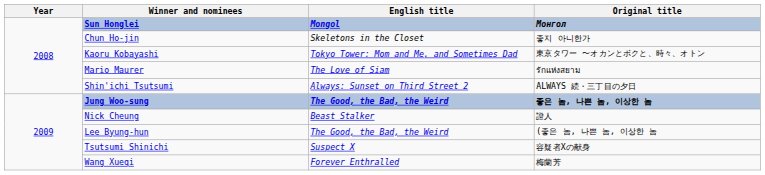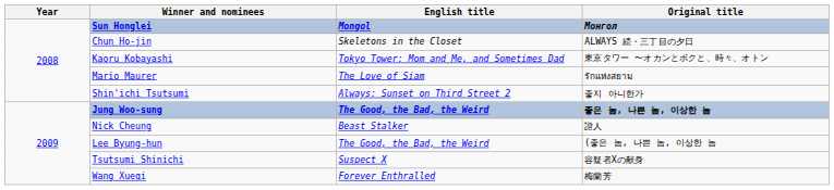Chun Ho-jin | Original title: 좋지 아니한가 -> ALWAYS 続・三丁目の夕日
Shin'ichi Tsutsumi | Original title: ALWAYS 続・三丁目の夕日 -> 좋지 아니한가
